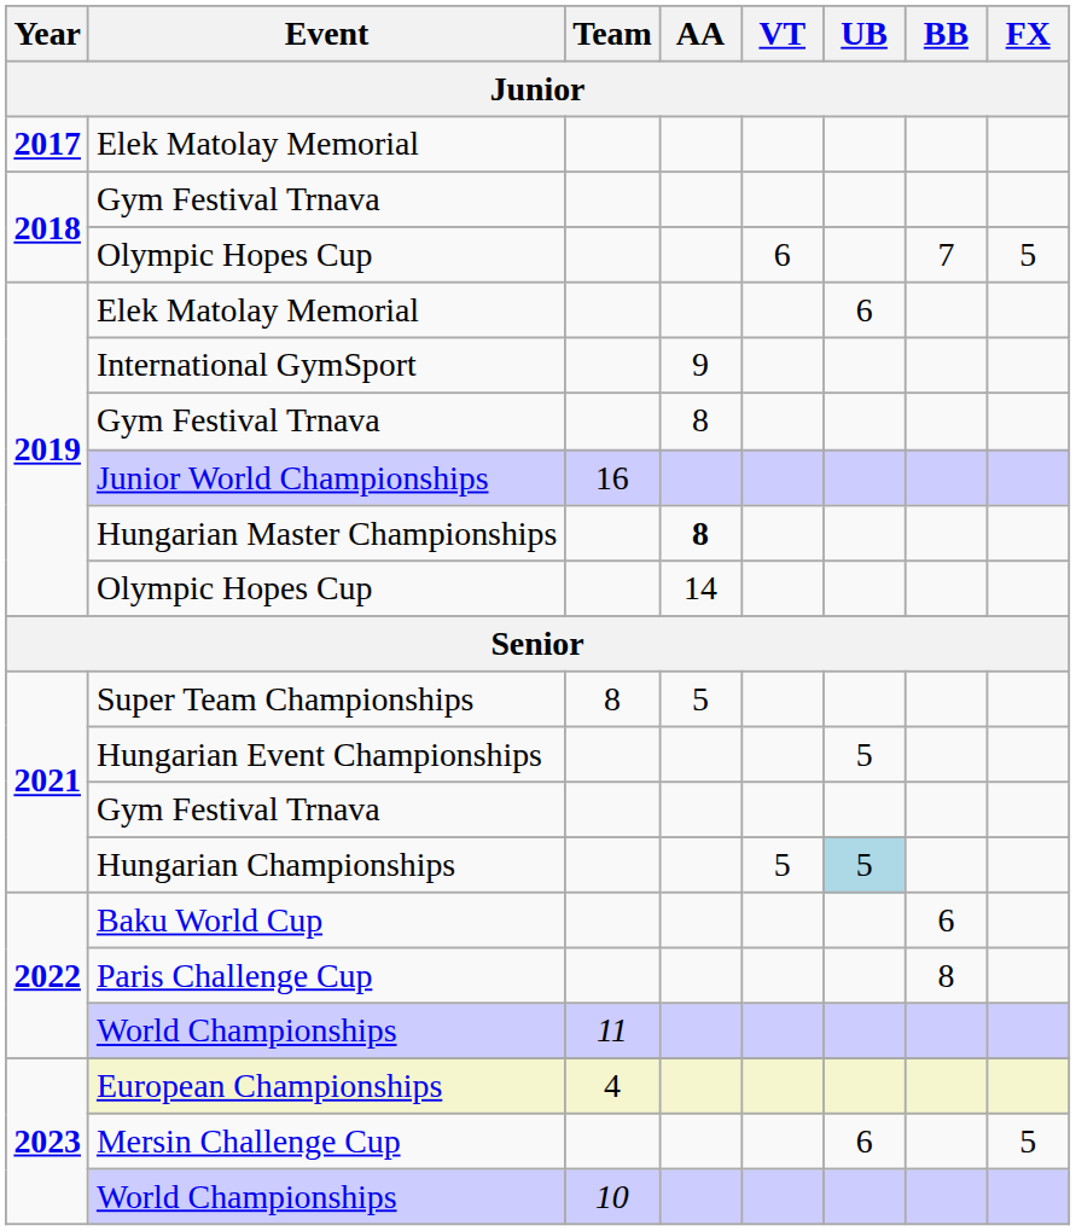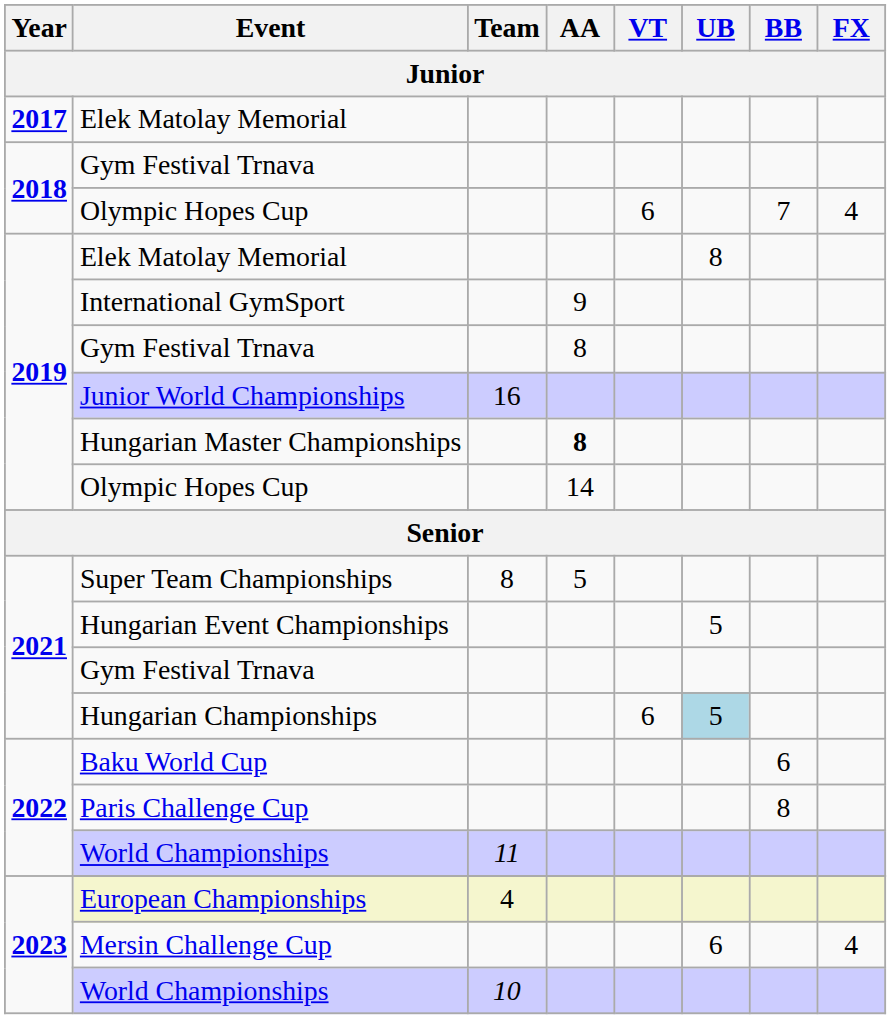2018 / Olympic Hopes Cup | FX: 5 -> 4
2019 / Elek Matolay Memorial | UB: 6 -> 8
Hungarian Championships | VT: 5 -> 6
Mersin Challenge Cup | FX: 5 -> 4
